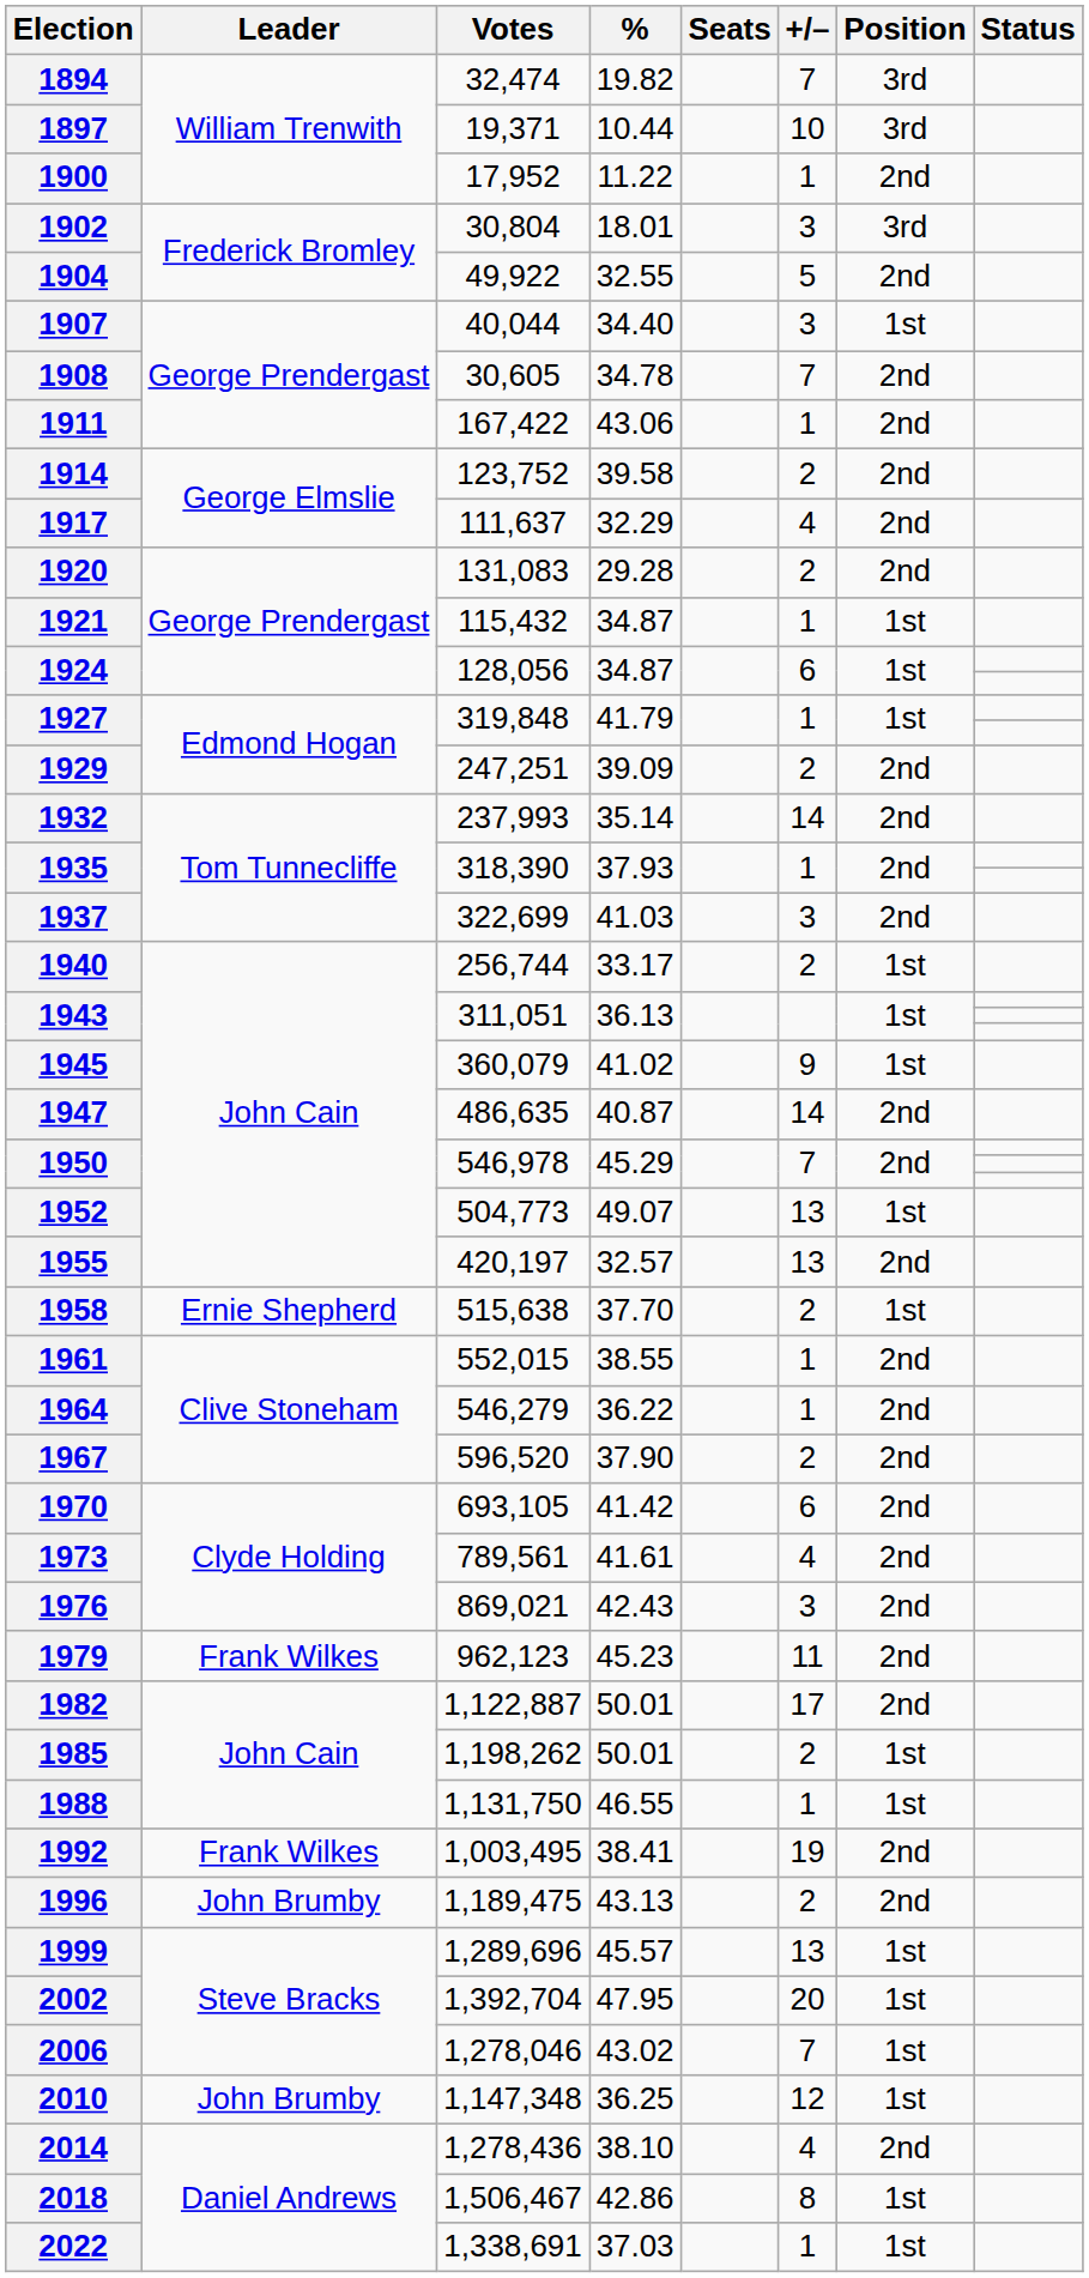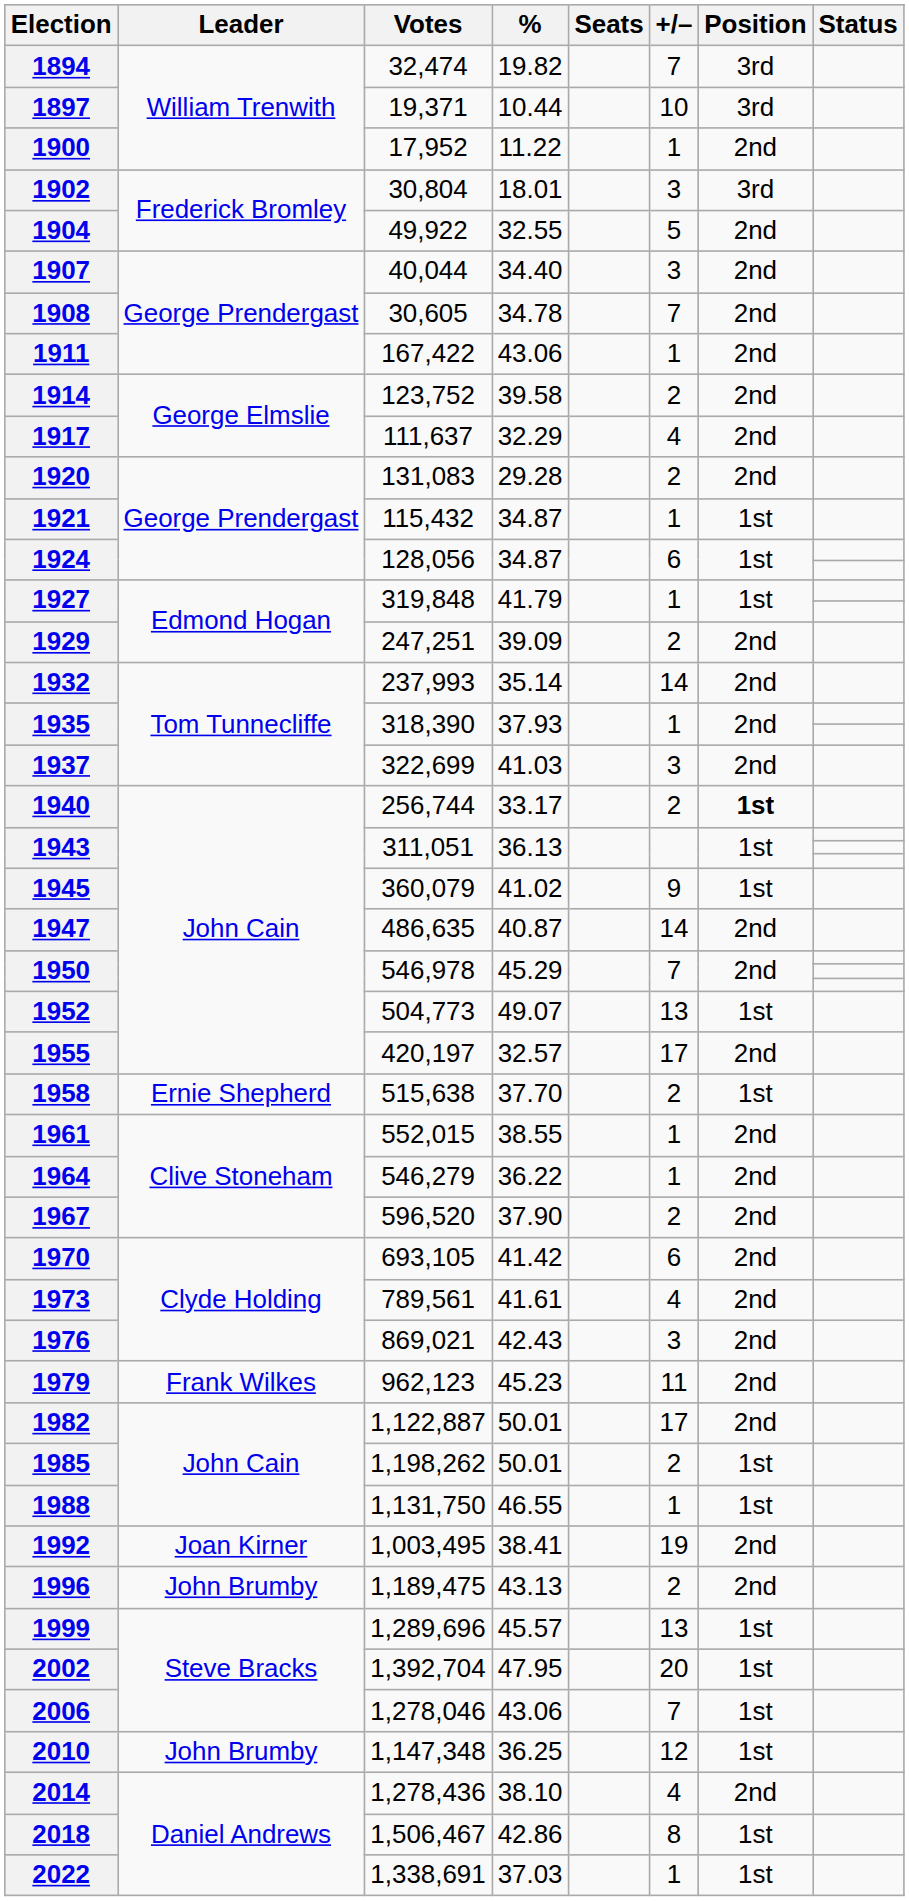1907 | Position: 1st -> 2nd
1940 | Position: normal -> bold
1955 | +/–: 13 -> 17
1992 | Leader: Frank Wilkes -> Joan Kirner
2006 | %: 43.02 -> 43.06
